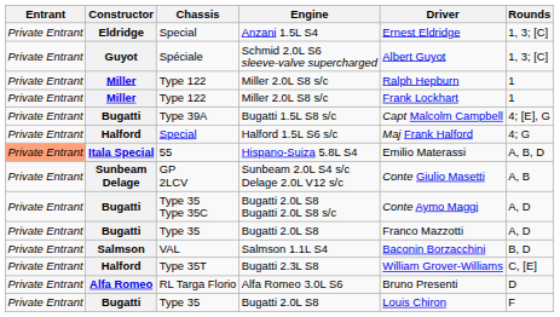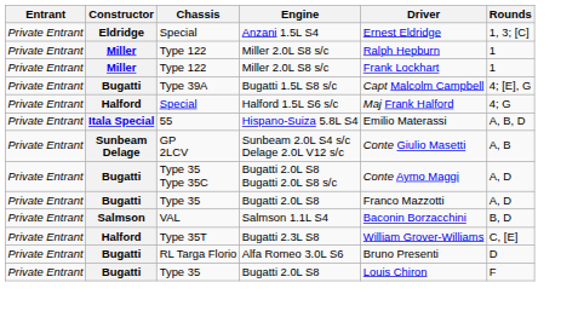- row: Private Entrant | Guyot | Spéciale | Schmid 2.0L S6 sleeve-valve supercharged | Albert Guyot | 1, 3; [C]
Hispano-Suiza 5.8L S4 | Entrant: lightsalmon background -> no background
Alfa Romeo 3.0L S6 | Constructor: Alfa Romeo -> Bugatti
